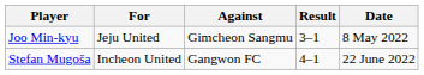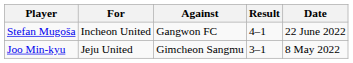rows swapped: Joo Min-kyu <-> Stefan Mugoša
